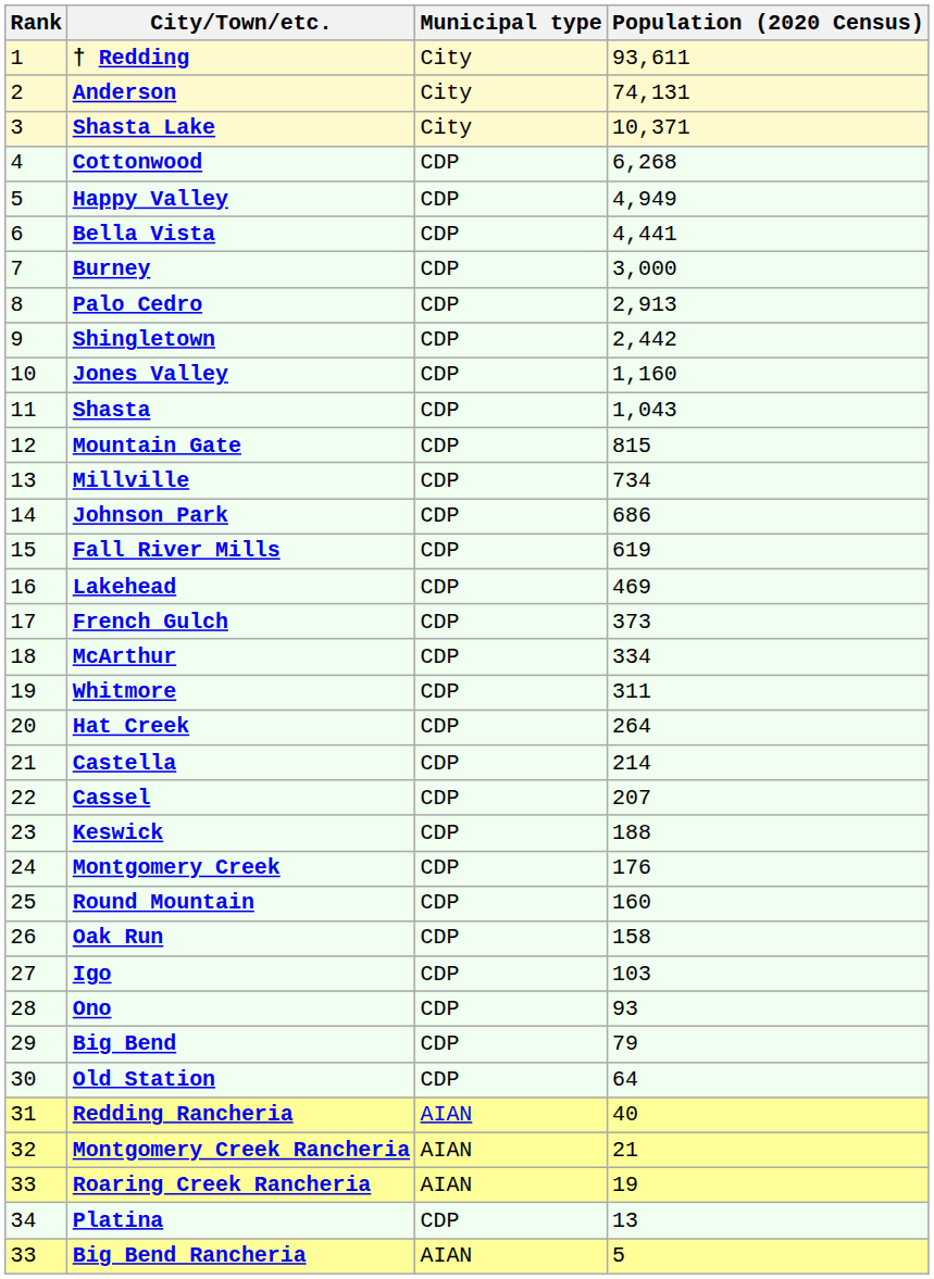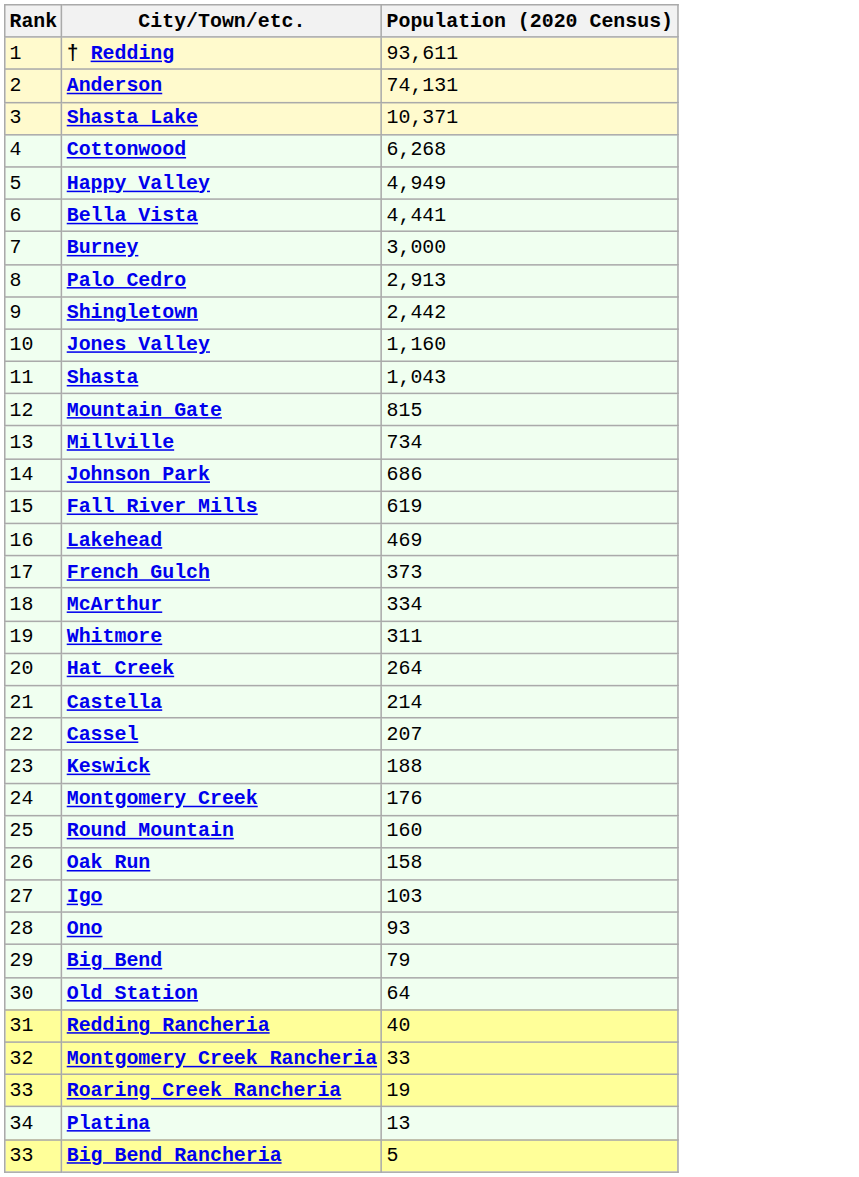- column: Municipal type | City | City | City | CDP | CDP | CDP | CDP | CDP | CDP | CDP | CDP | CDP | CDP | CDP | CDP | CDP | CDP | CDP | CDP | CDP | CDP | CDP | CDP | CDP | CDP | CDP | CDP | CDP | CDP | CDP | AIAN | AIAN | AIAN | CDP | AIAN
Montgomery Creek Rancheria | Population (2020 Census): 21 -> 33
